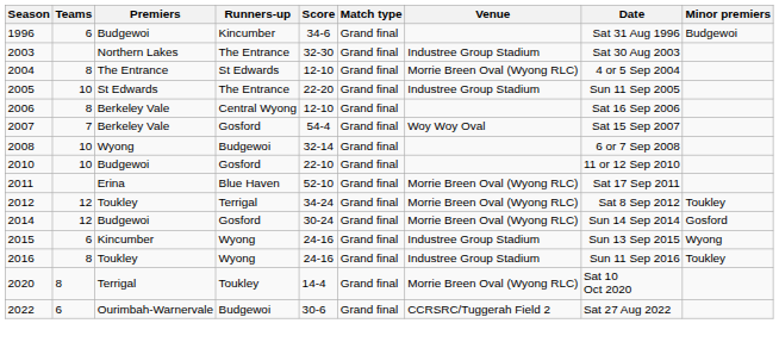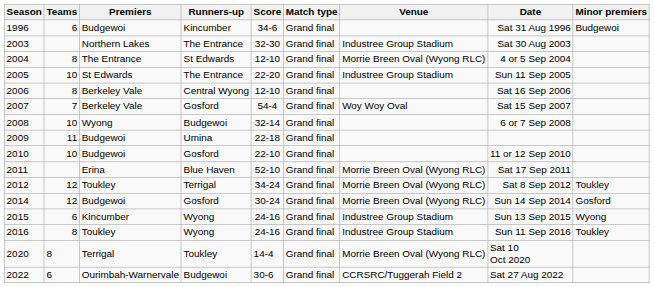+ row: 2009 | 11 | Budgewoi | Umina | 22-18 | Grand final
